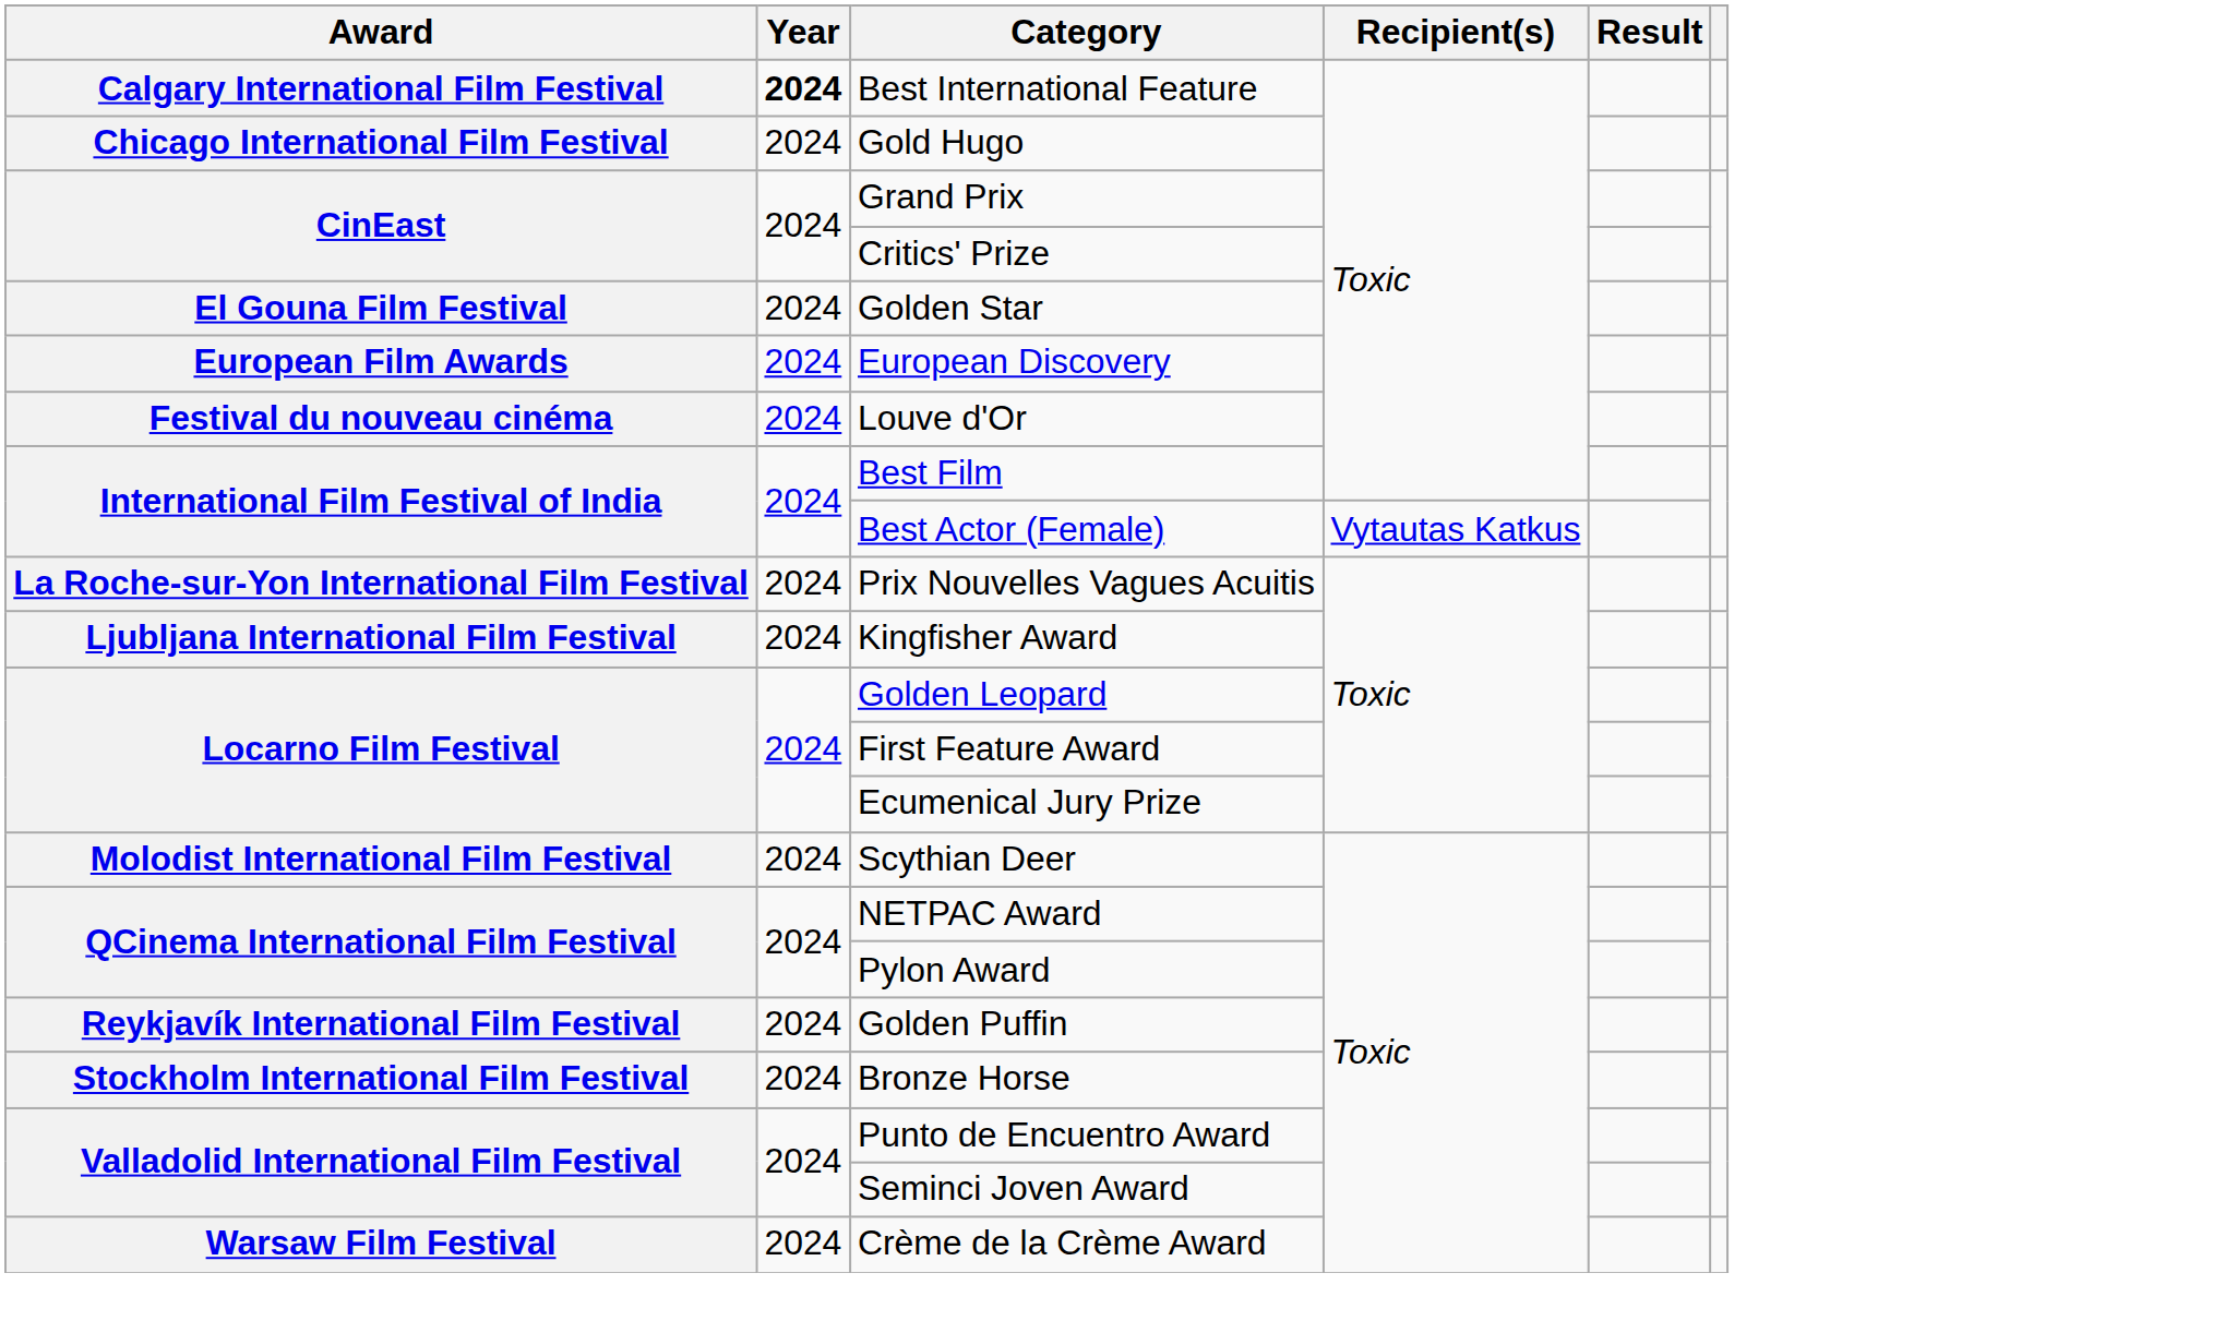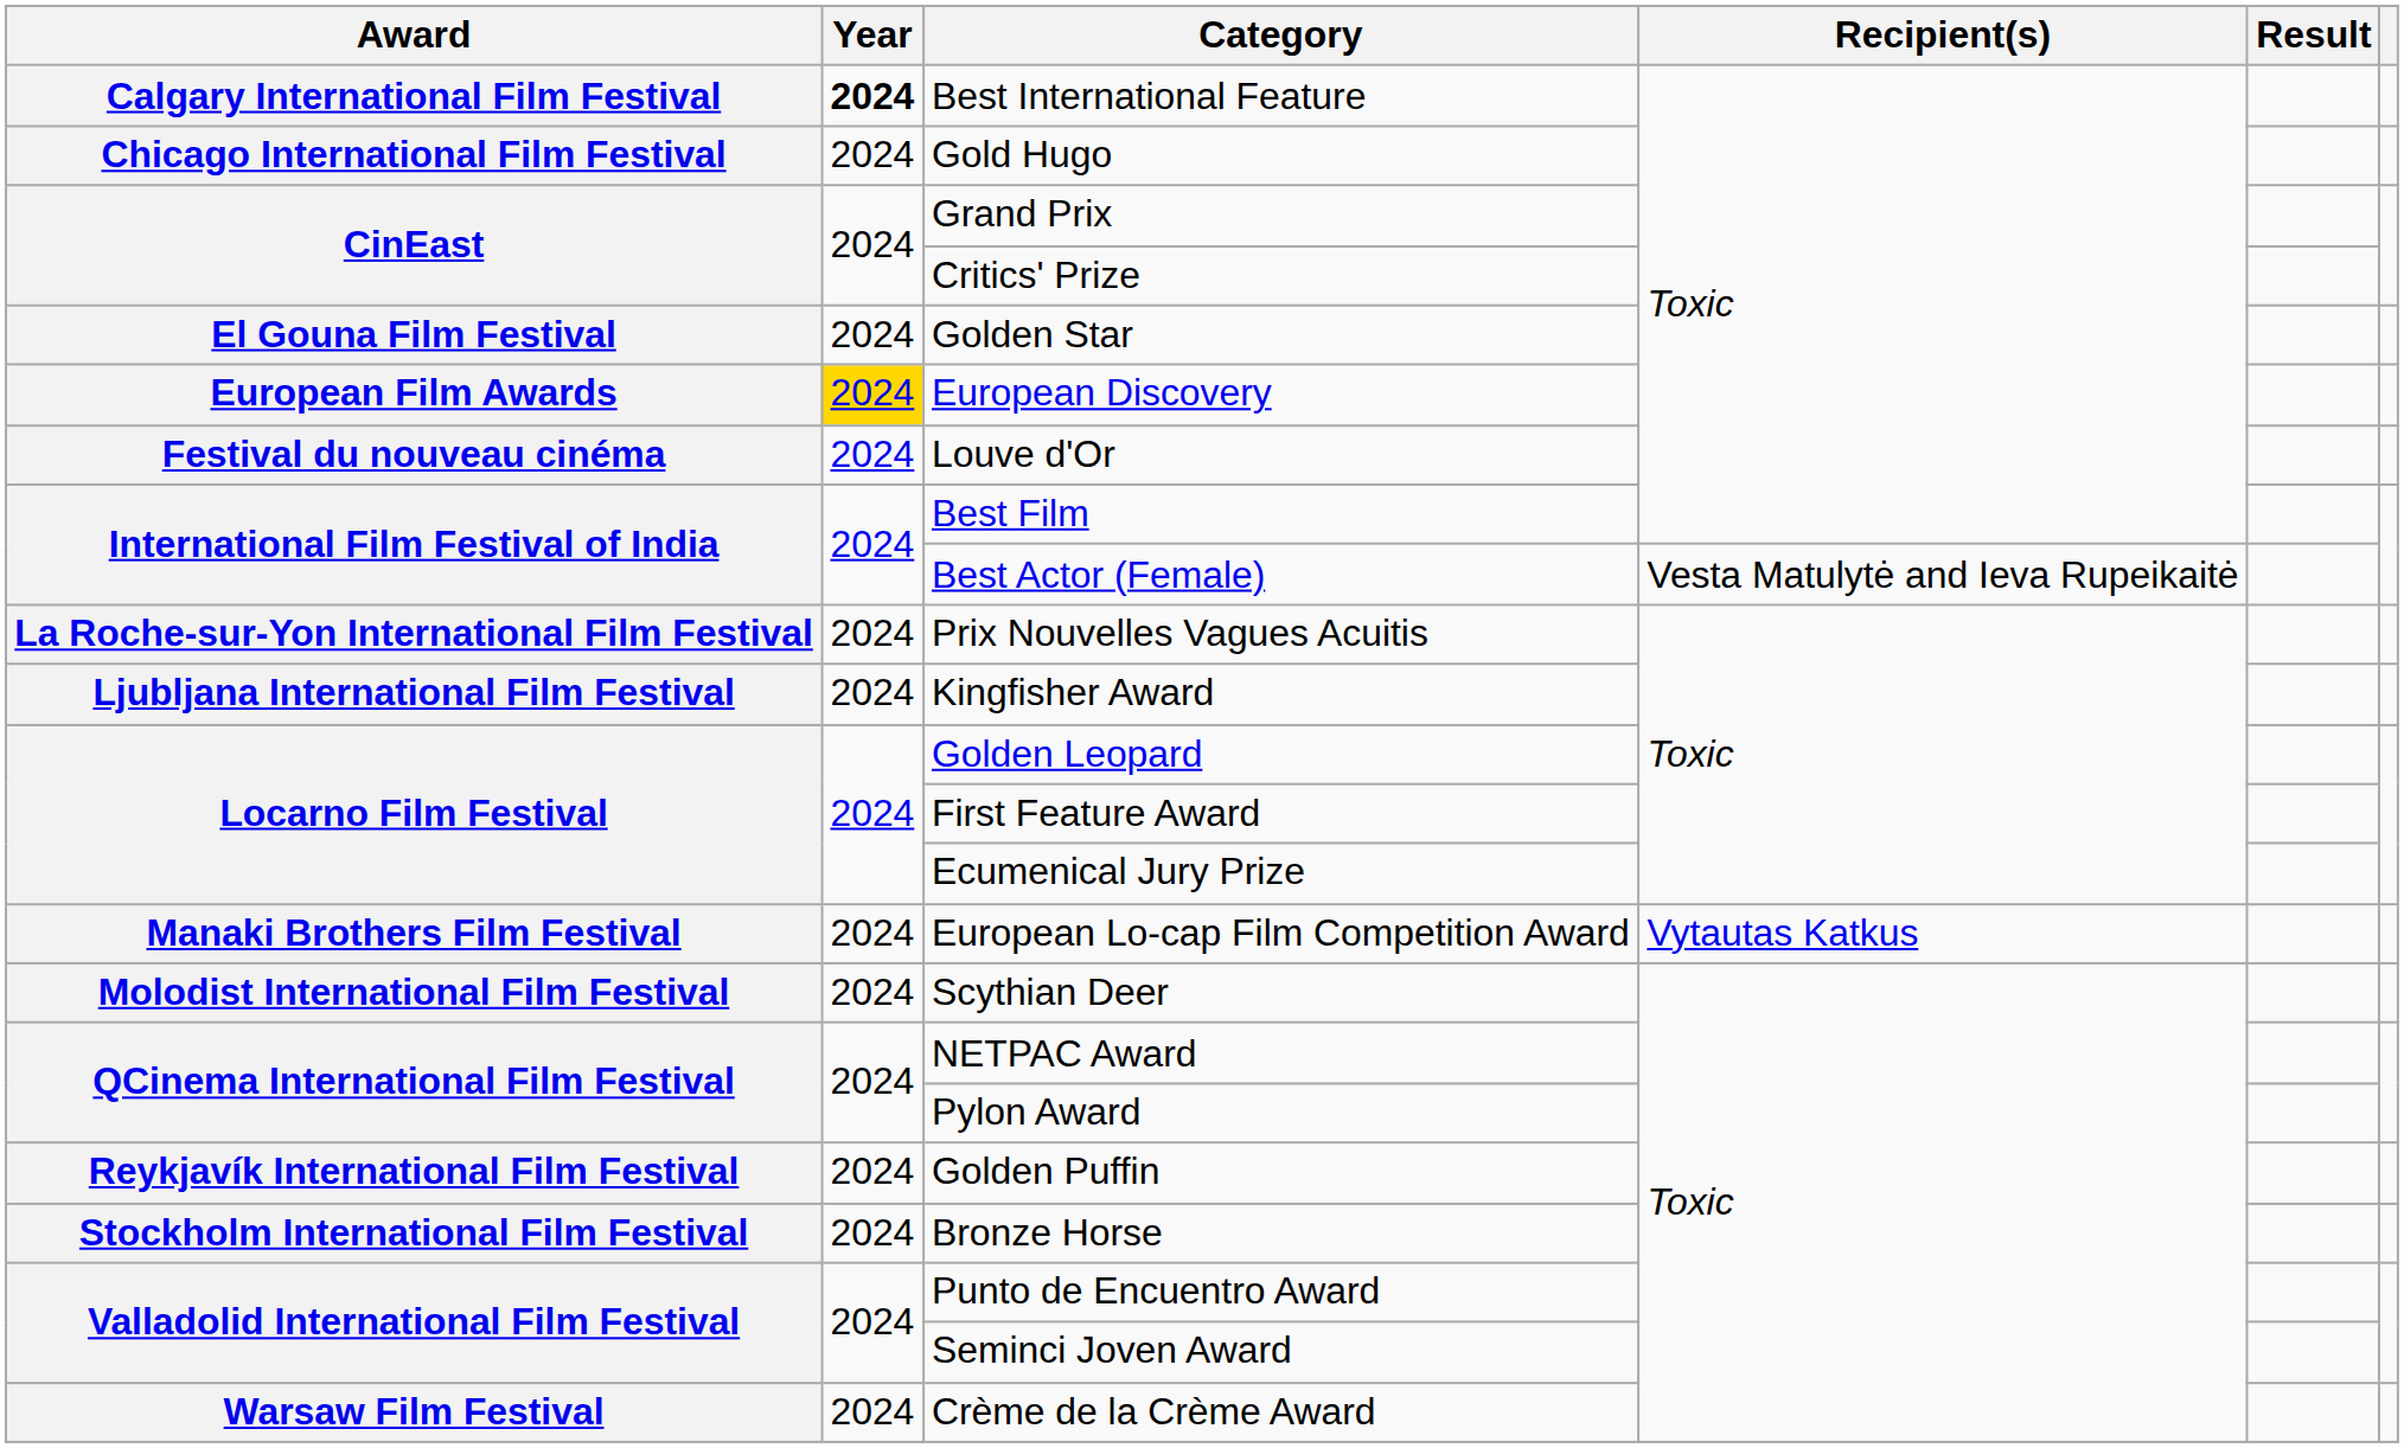European Discovery | Year: no background -> gold background
Best Actor (Female) | Recipient(s): Vytautas Katkus -> Vesta Matulytė and Ieva Rupeikaitė
+ row: Manaki Brothers Film Festival | 2024 | European Lo-cap Film Competition Award | Vytautas Katkus
